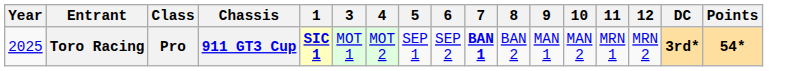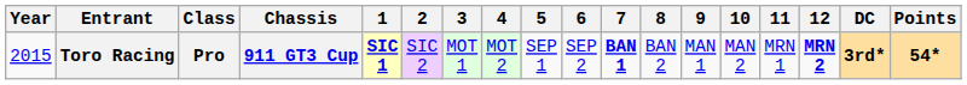+ column: 2 | SIC 2
Toro Racing | Year: 2025 -> 2015
Toro Racing | 12: normal -> bold
